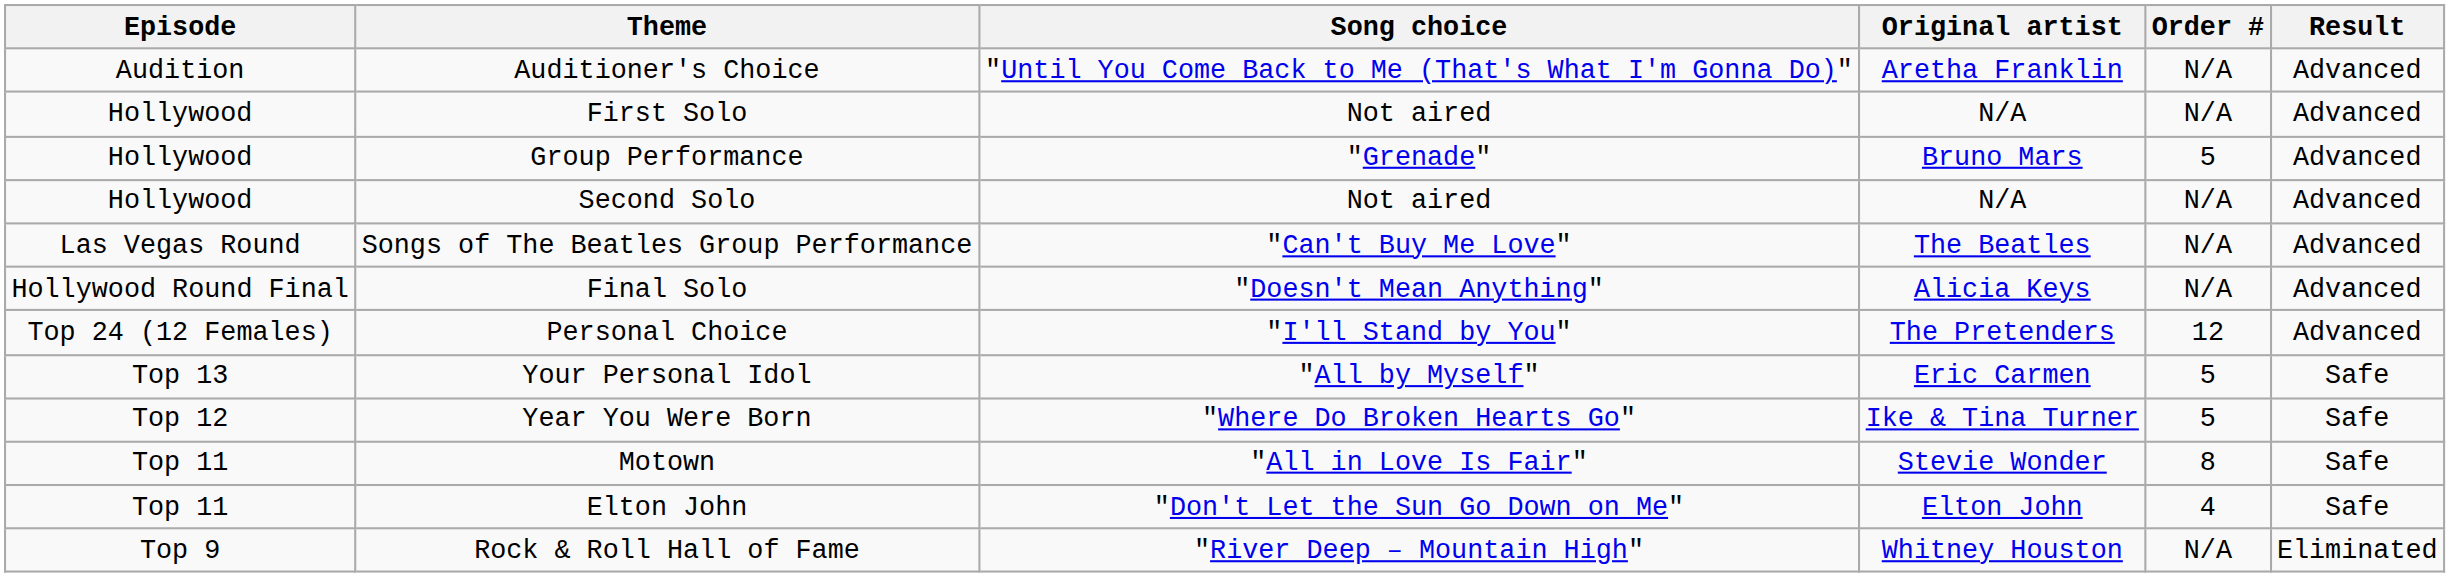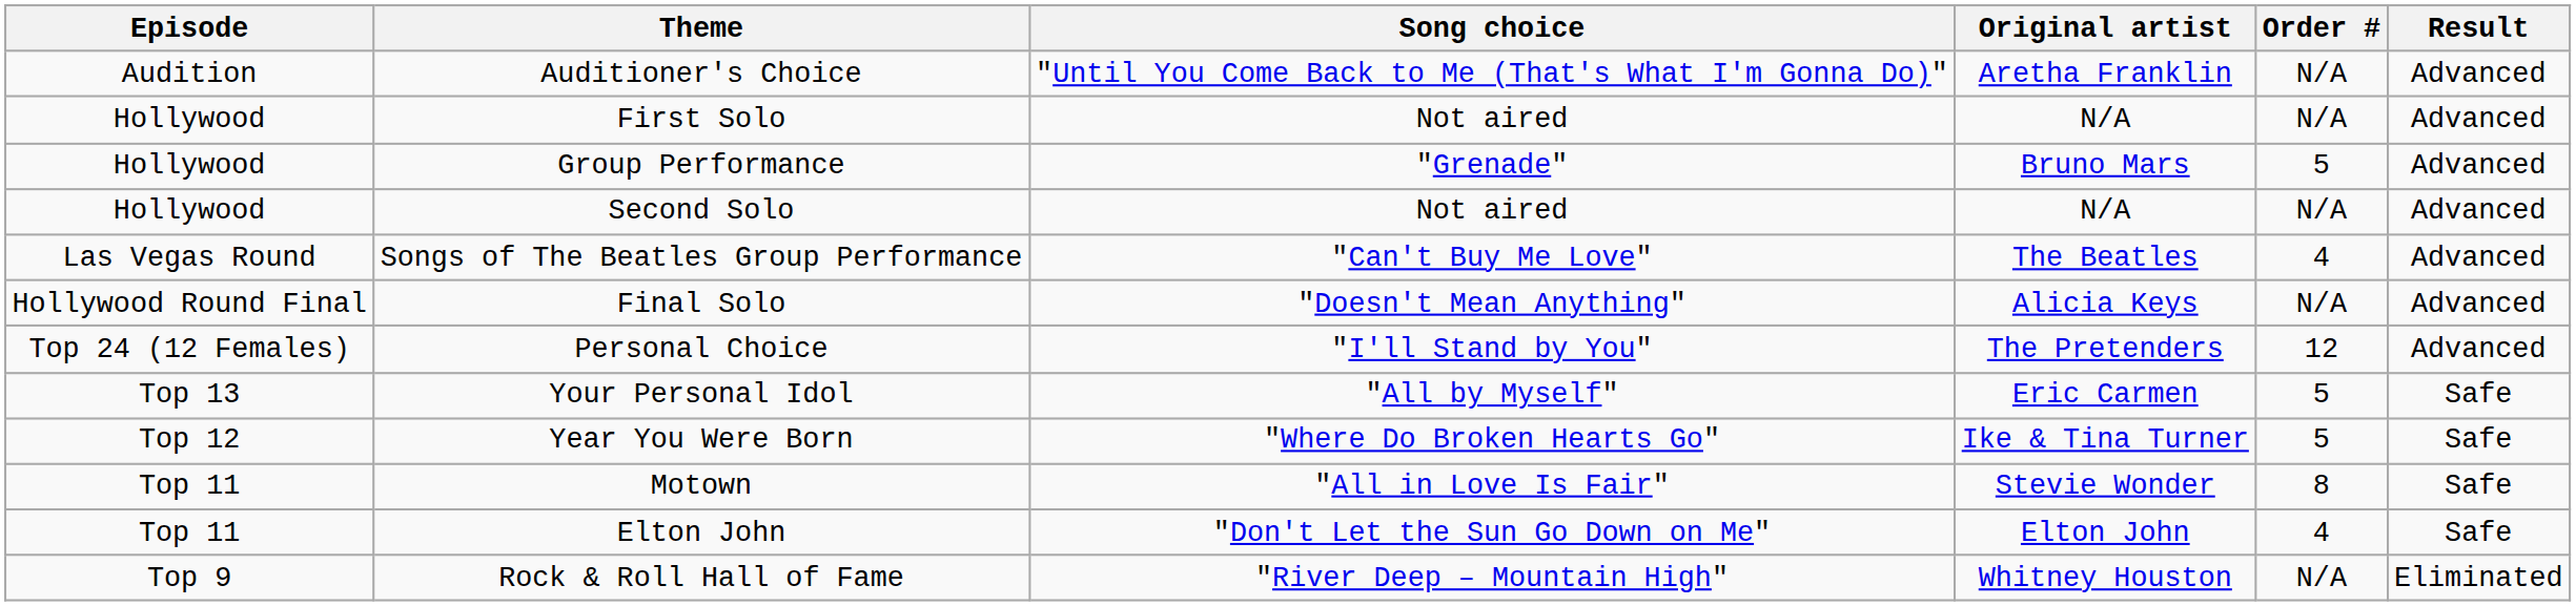Songs of The Beatles Group Performance | Order #: N/A -> 4
